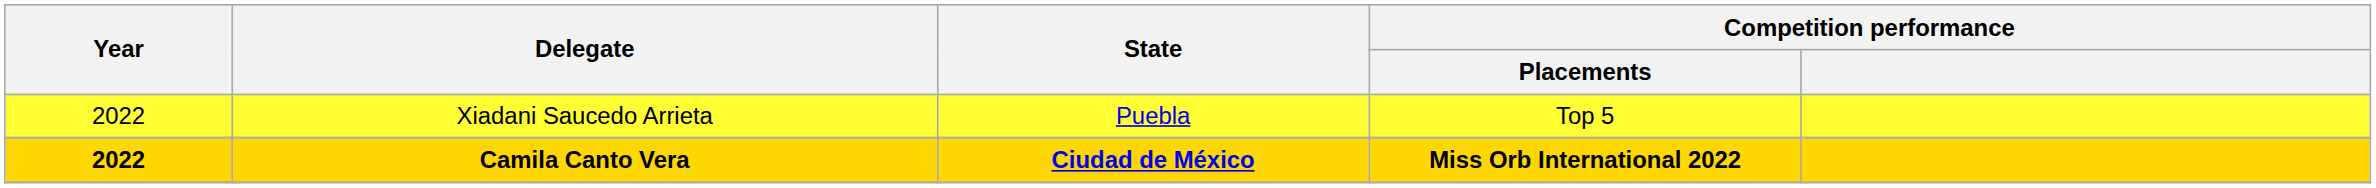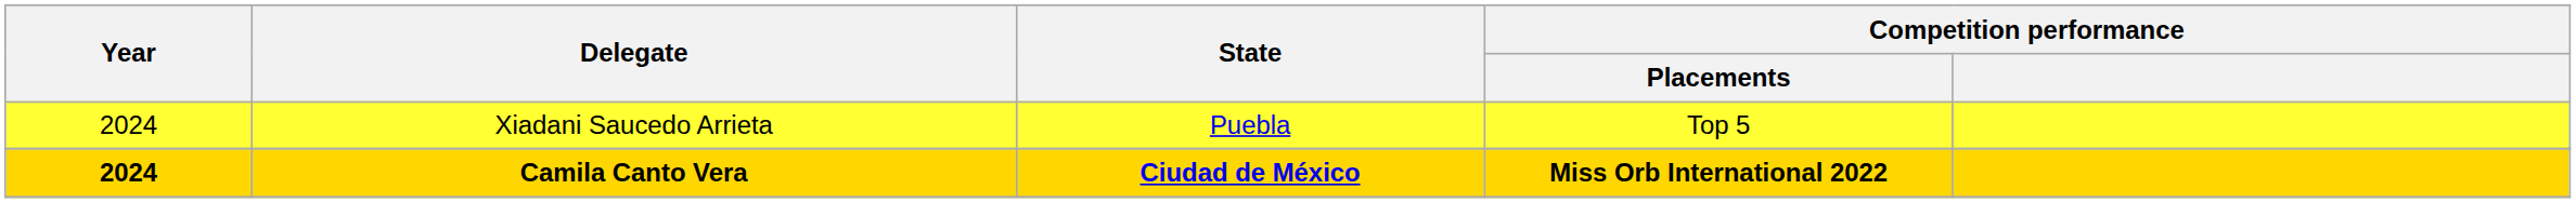Xiadani Saucedo Arrieta | Year: 2022 -> 2024
Camila Canto Vera | Year: 2022 -> 2024
